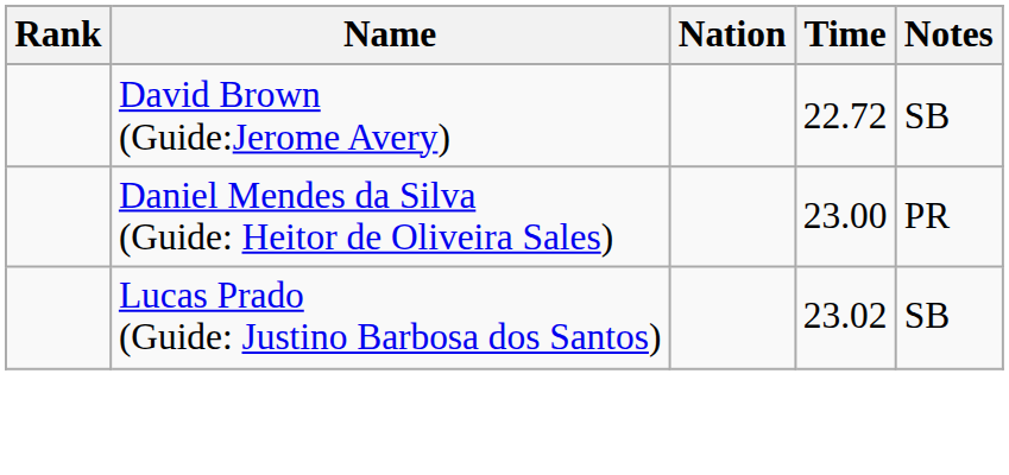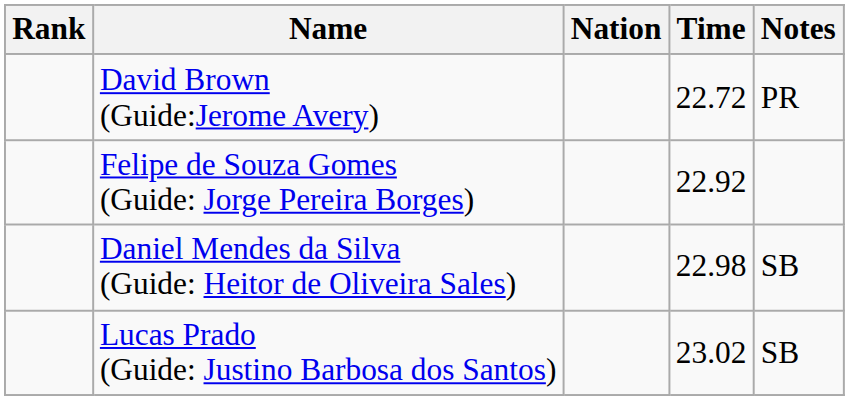David Brown (Guide:Jerome Avery) | Notes: SB -> PR
+ row: Felipe de Souza Gomes (Guide: Jorge Pereira Borges) | 22.92
Daniel Mendes da Silva (Guide: Heitor de Oliveira Sales) | Time: 23.00 -> 22.98
Daniel Mendes da Silva (Guide: Heitor de Oliveira Sales) | Notes: PR -> SB
